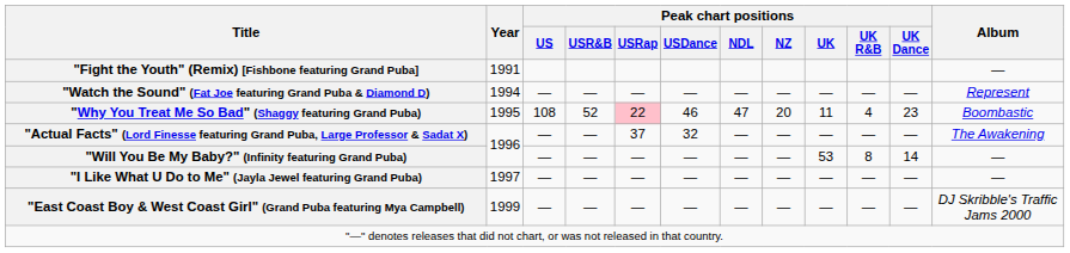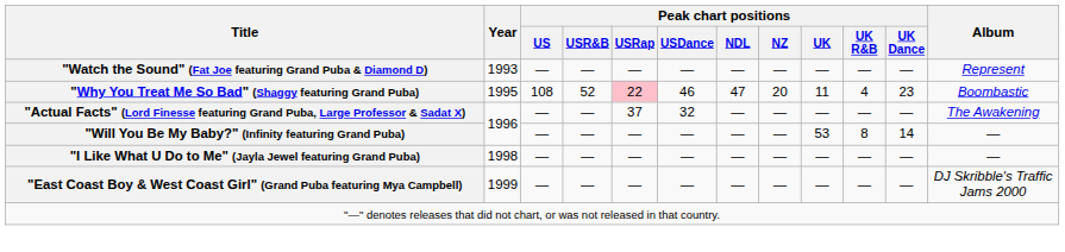- row: "Fight the Youth" (Remix) [Fishbone featuring Grand Puba] | 1991 | —
"Watch the Sound" (Fat Joe featuring Grand Puba & Diamond D) | Year: 1994 -> 1993
"I Like What U Do to Me" (Jayla Jewel featuring Grand Puba) | Year: 1997 -> 1998
